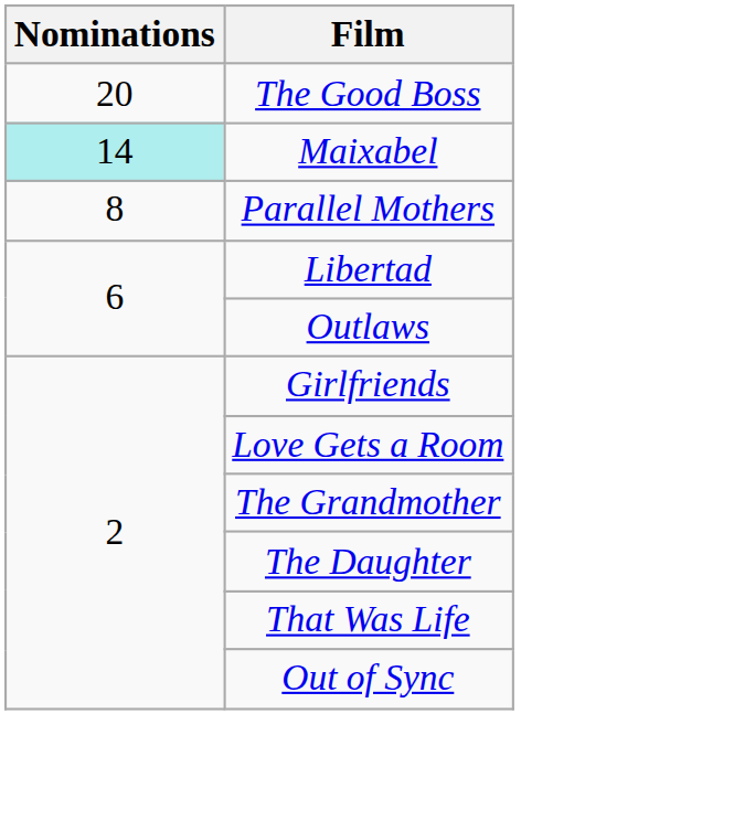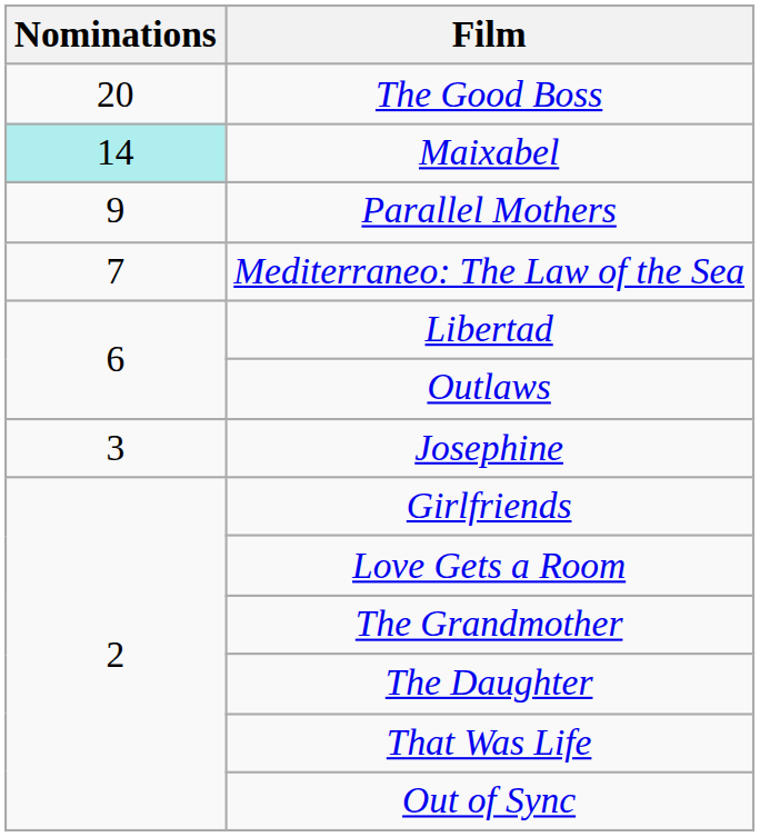Parallel Mothers | Nominations: 8 -> 9
+ row: 7 | Mediterraneo: The Law of the Sea
+ row: 3 | Josephine
